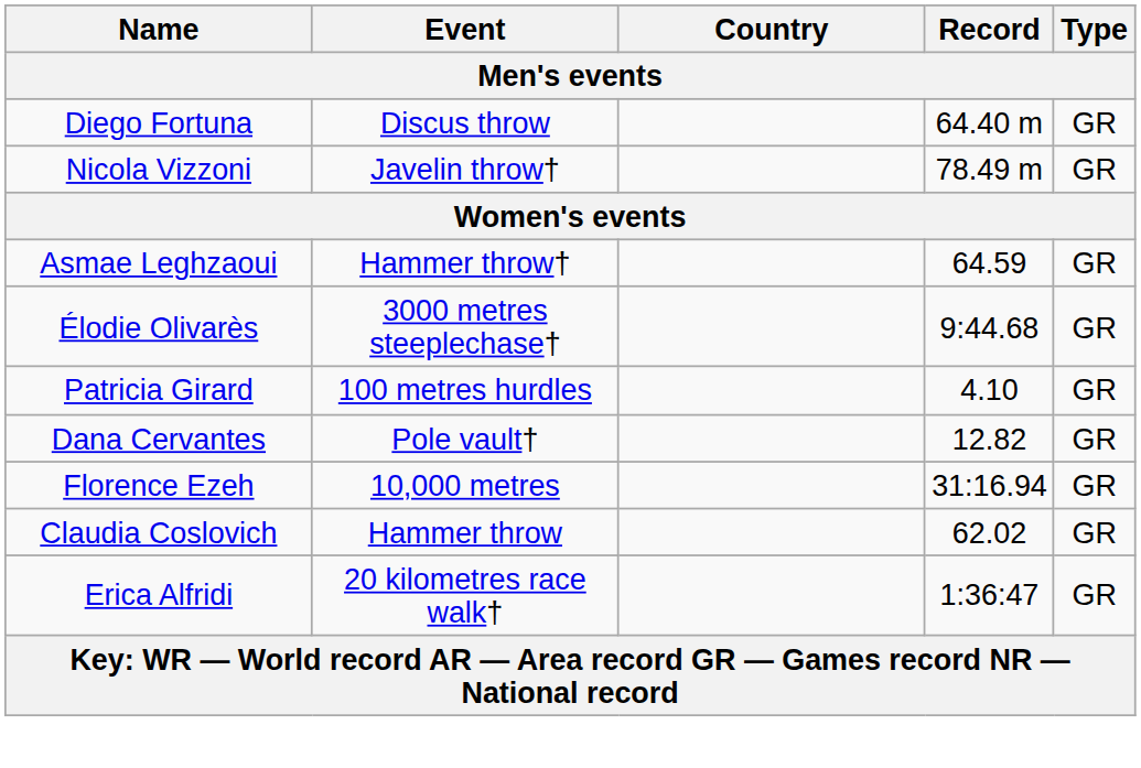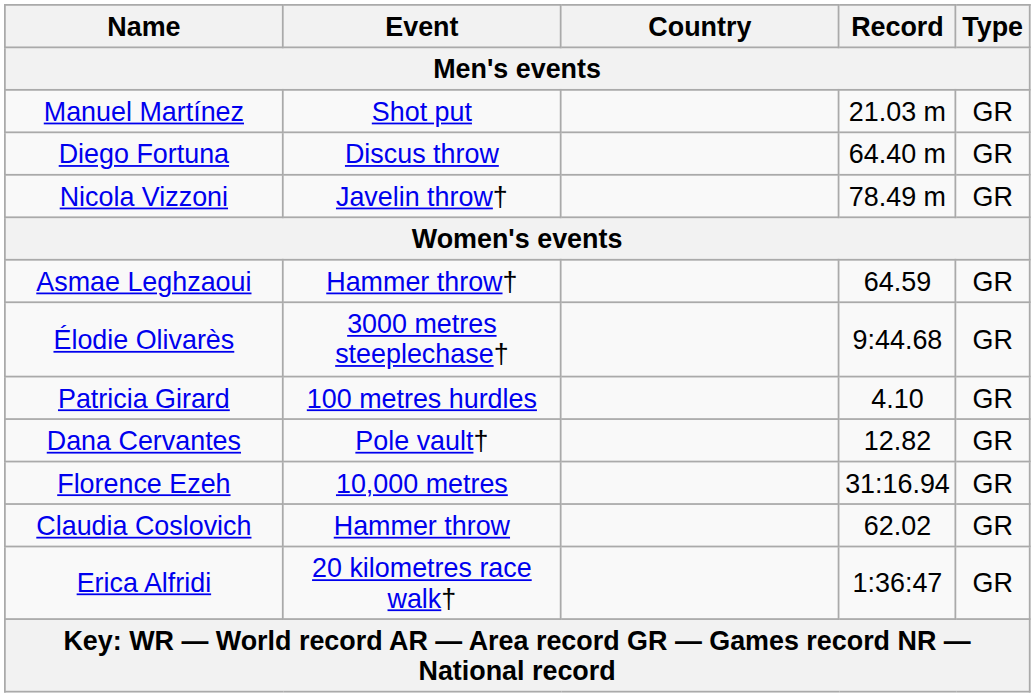+ row: Manuel Martínez | Shot put | 21.03 m | GR
